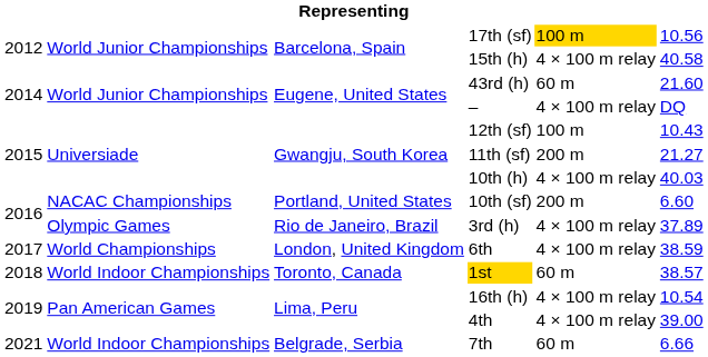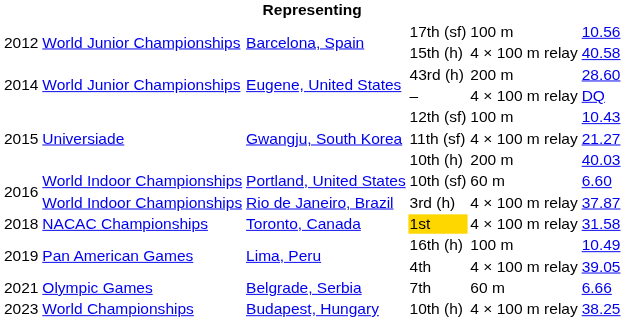17th (sf) | column 5: gold background -> no background
43rd (h) | column 5: 60 m -> 200 m
43rd (h) | column 6: 21.60 -> 28.60
11th (sf) | column 5: 200 m -> 4 × 100 m relay
Gwangju, South Korea / 10th (h) | column 5: 4 × 100 m relay -> 200 m
10th (sf) | column 2: NACAC Championships -> World Indoor Championships
10th (sf) | column 5: 200 m -> 60 m
3rd (h) | column 2: Olympic Games -> World Indoor Championships
3rd (h) | column 6: 37.89 -> 37.87
- row: 2017 | World Championships | London, United Kingdom | 6th | 4 × 100 m relay | 38.59
1st | column 2: World Indoor Championships -> NACAC Championships
1st | column 5: 60 m -> 4 × 100 m relay
1st | column 6: 38.57 -> 31.58
16th (h) | column 5: 4 × 100 m relay -> 100 m
16th (h) | column 6: 10.54 -> 10.49
4th | column 6: 39.00 -> 39.05
7th | column 2: World Indoor Championships -> Olympic Games
+ row: 2023 | World Championships | Budapest, Hungary | 10th (h) | 4 × 100 m relay | 38.25
